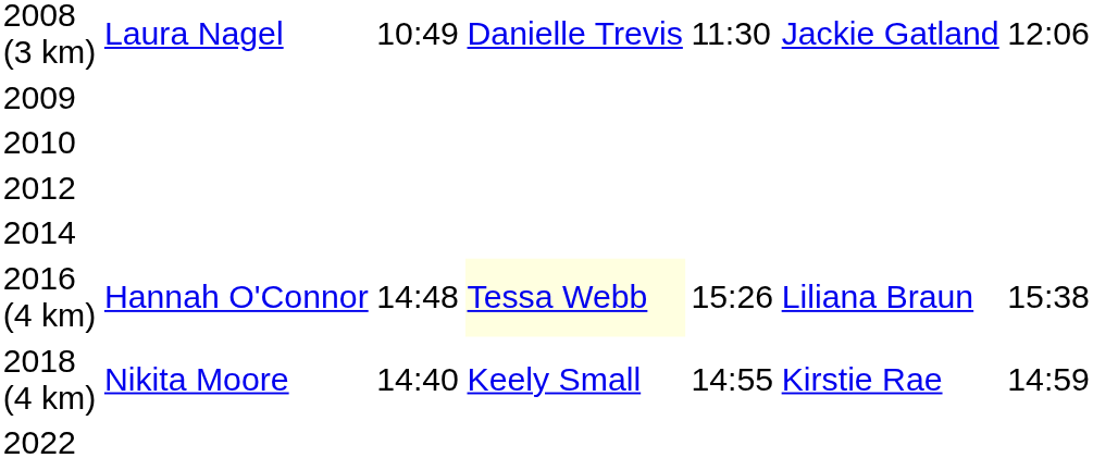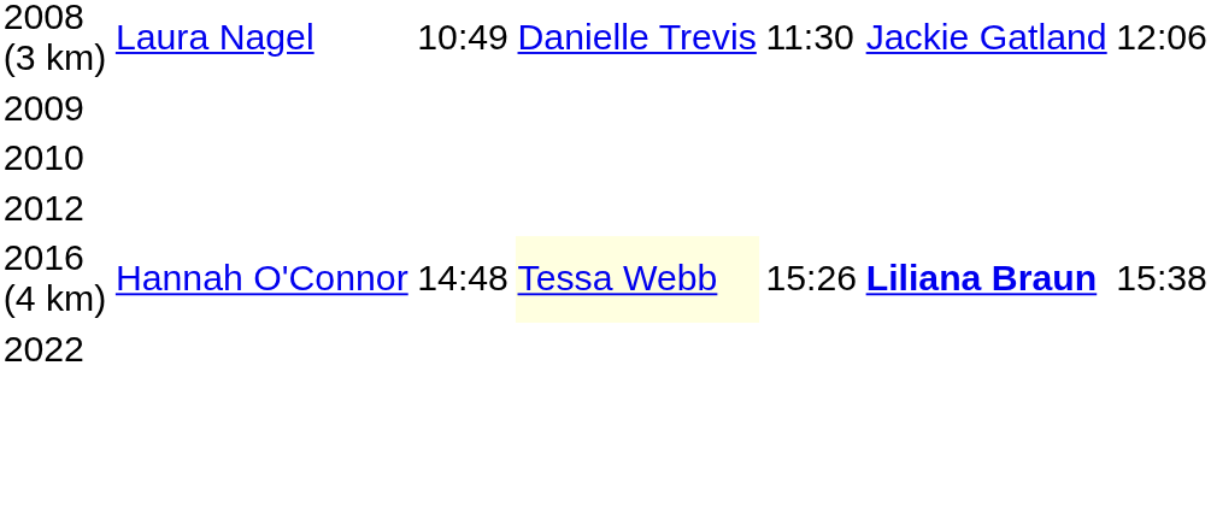- row: 2014
2016 (4 km) | column 6: normal -> bold
- row: 2018 (4 km) | Nikita Moore | 14:40 | Keely Small | 14:55 | Kirstie Rae | 14:59
